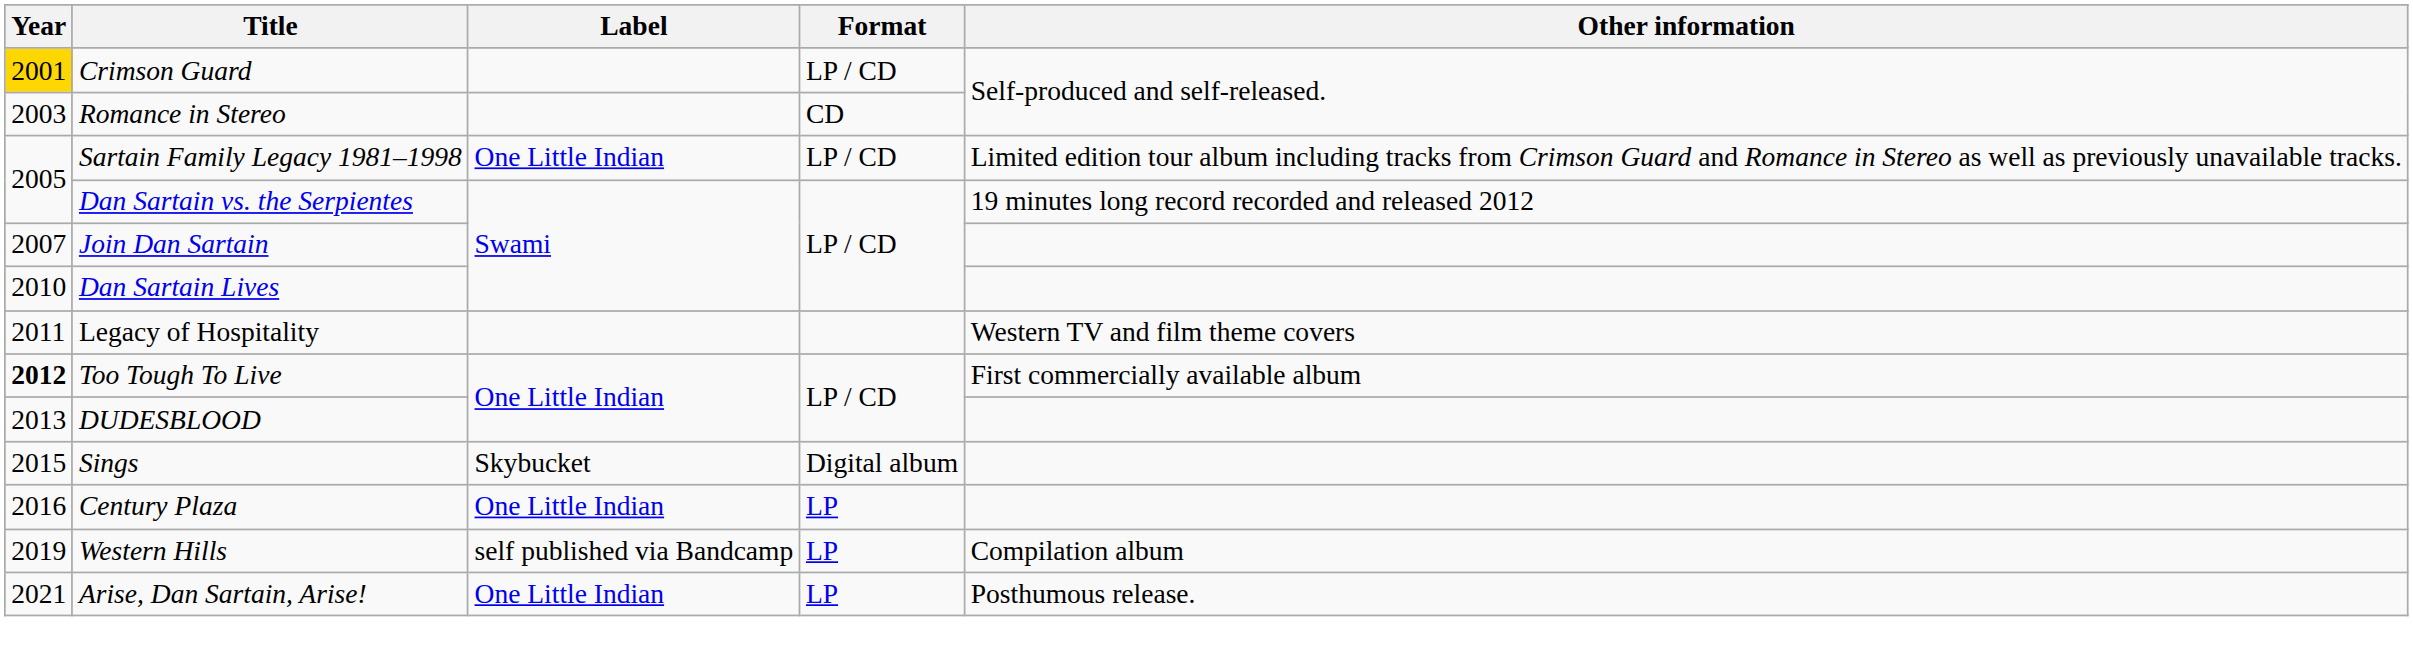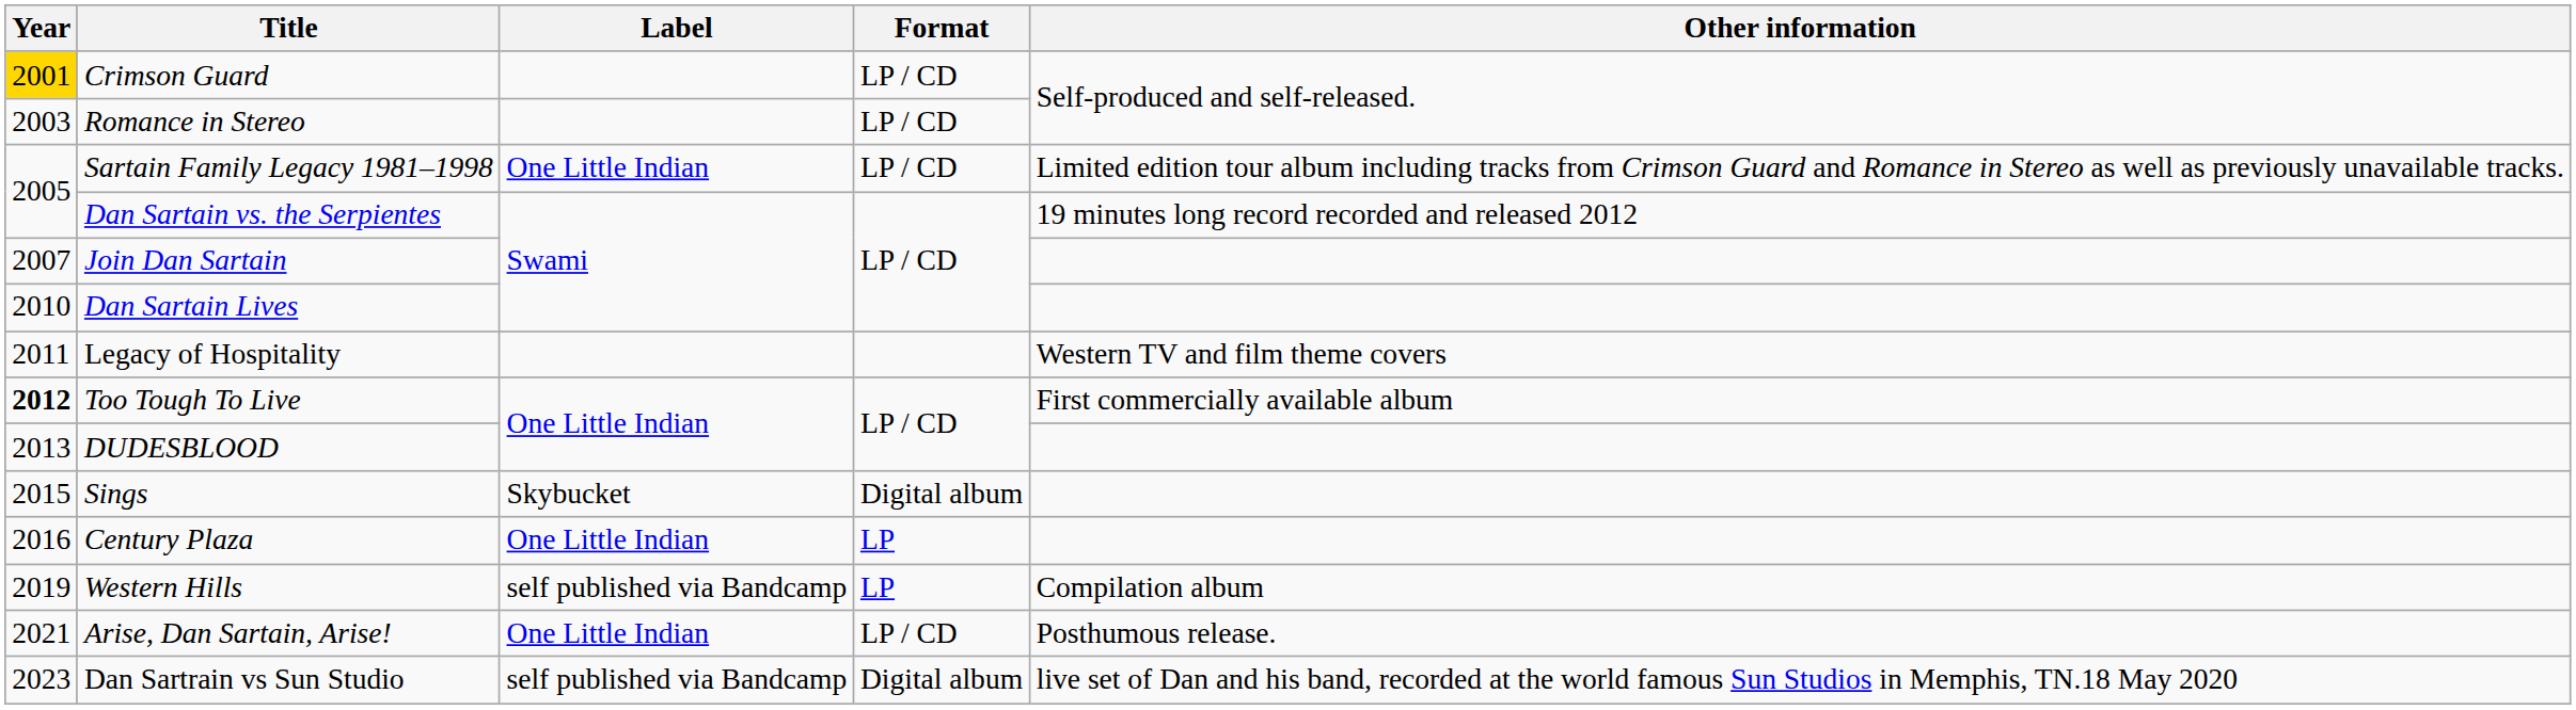Romance in Stereo | Format: CD -> LP / CD
Arise, Dan Sartain, Arise! | Format: LP -> LP / CD
+ row: 2023 | Dan Sartrain vs Sun Studio | self published via Bandcamp | Digital album | live set of Dan and his band, recorded at the world famous Sun Studios in Memphis, TN.18 May 2020
